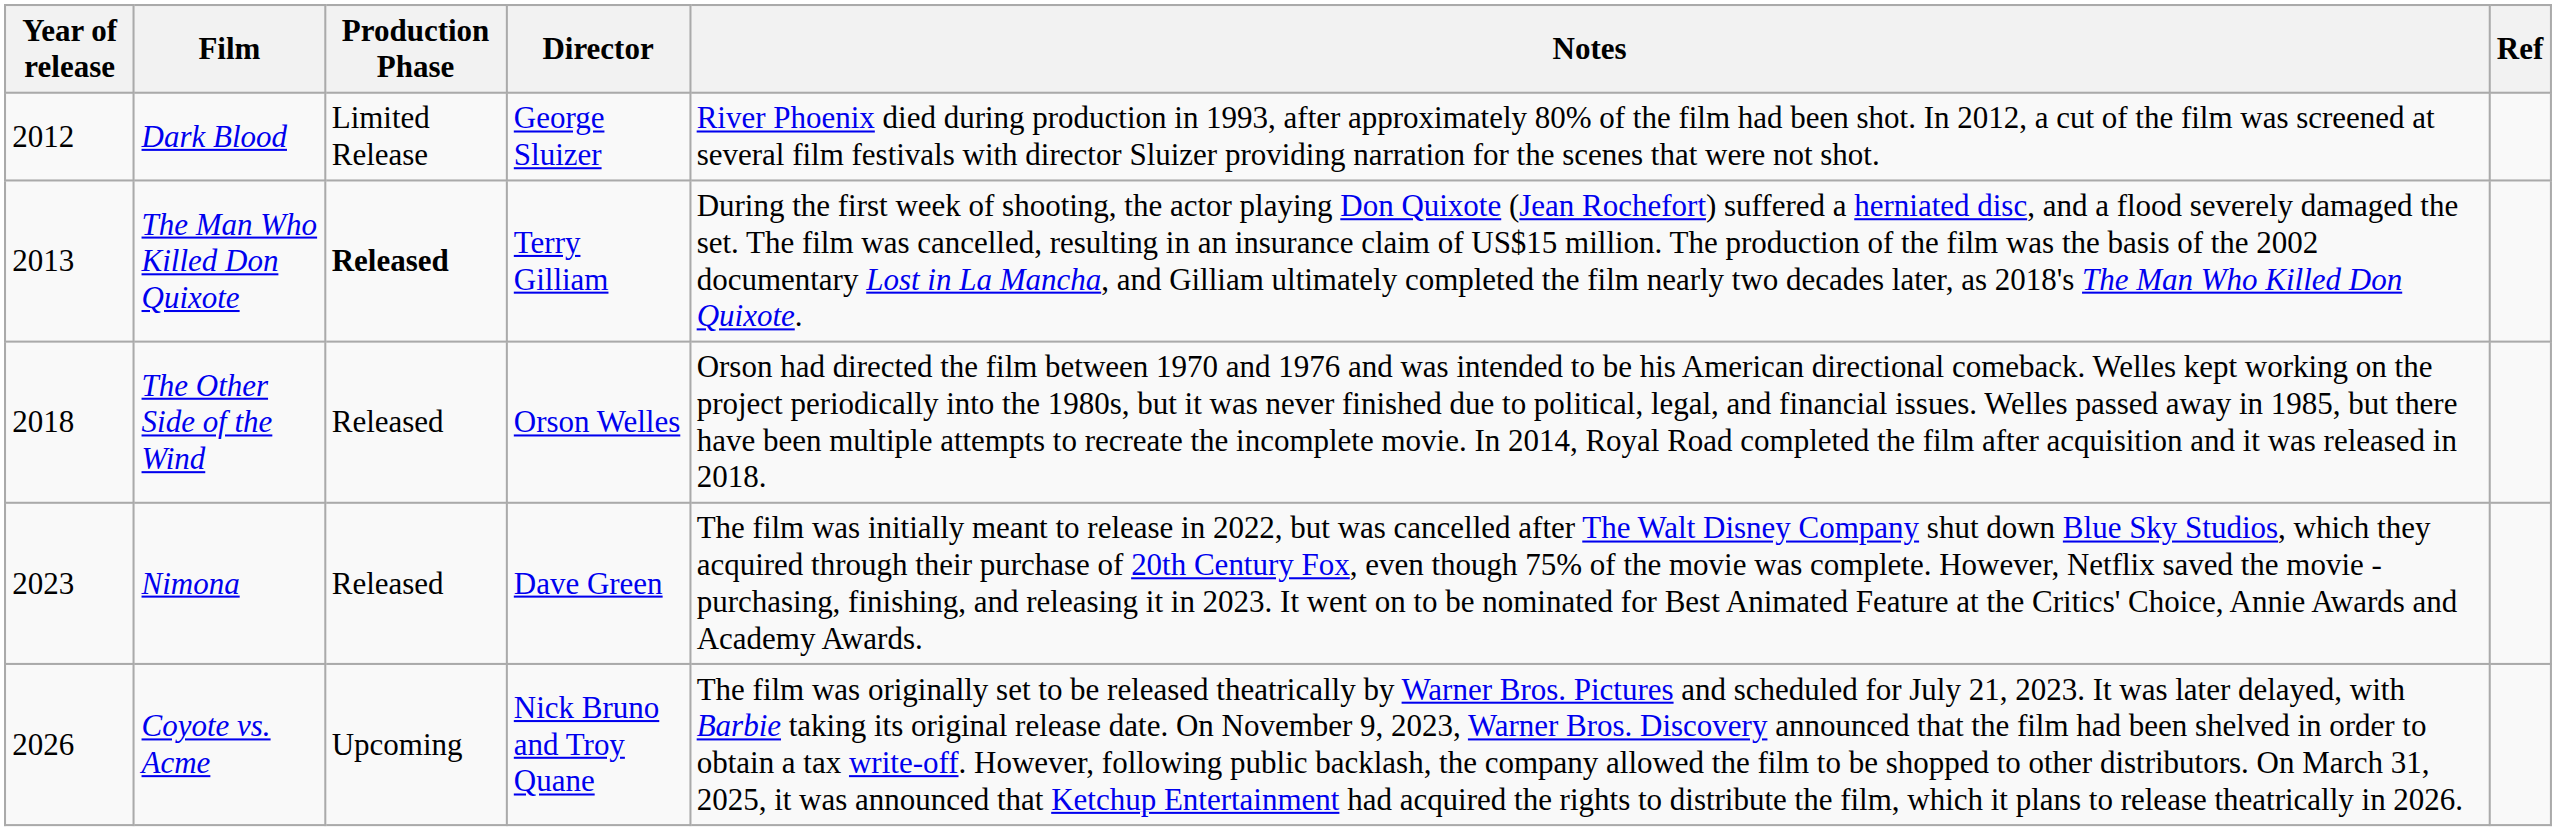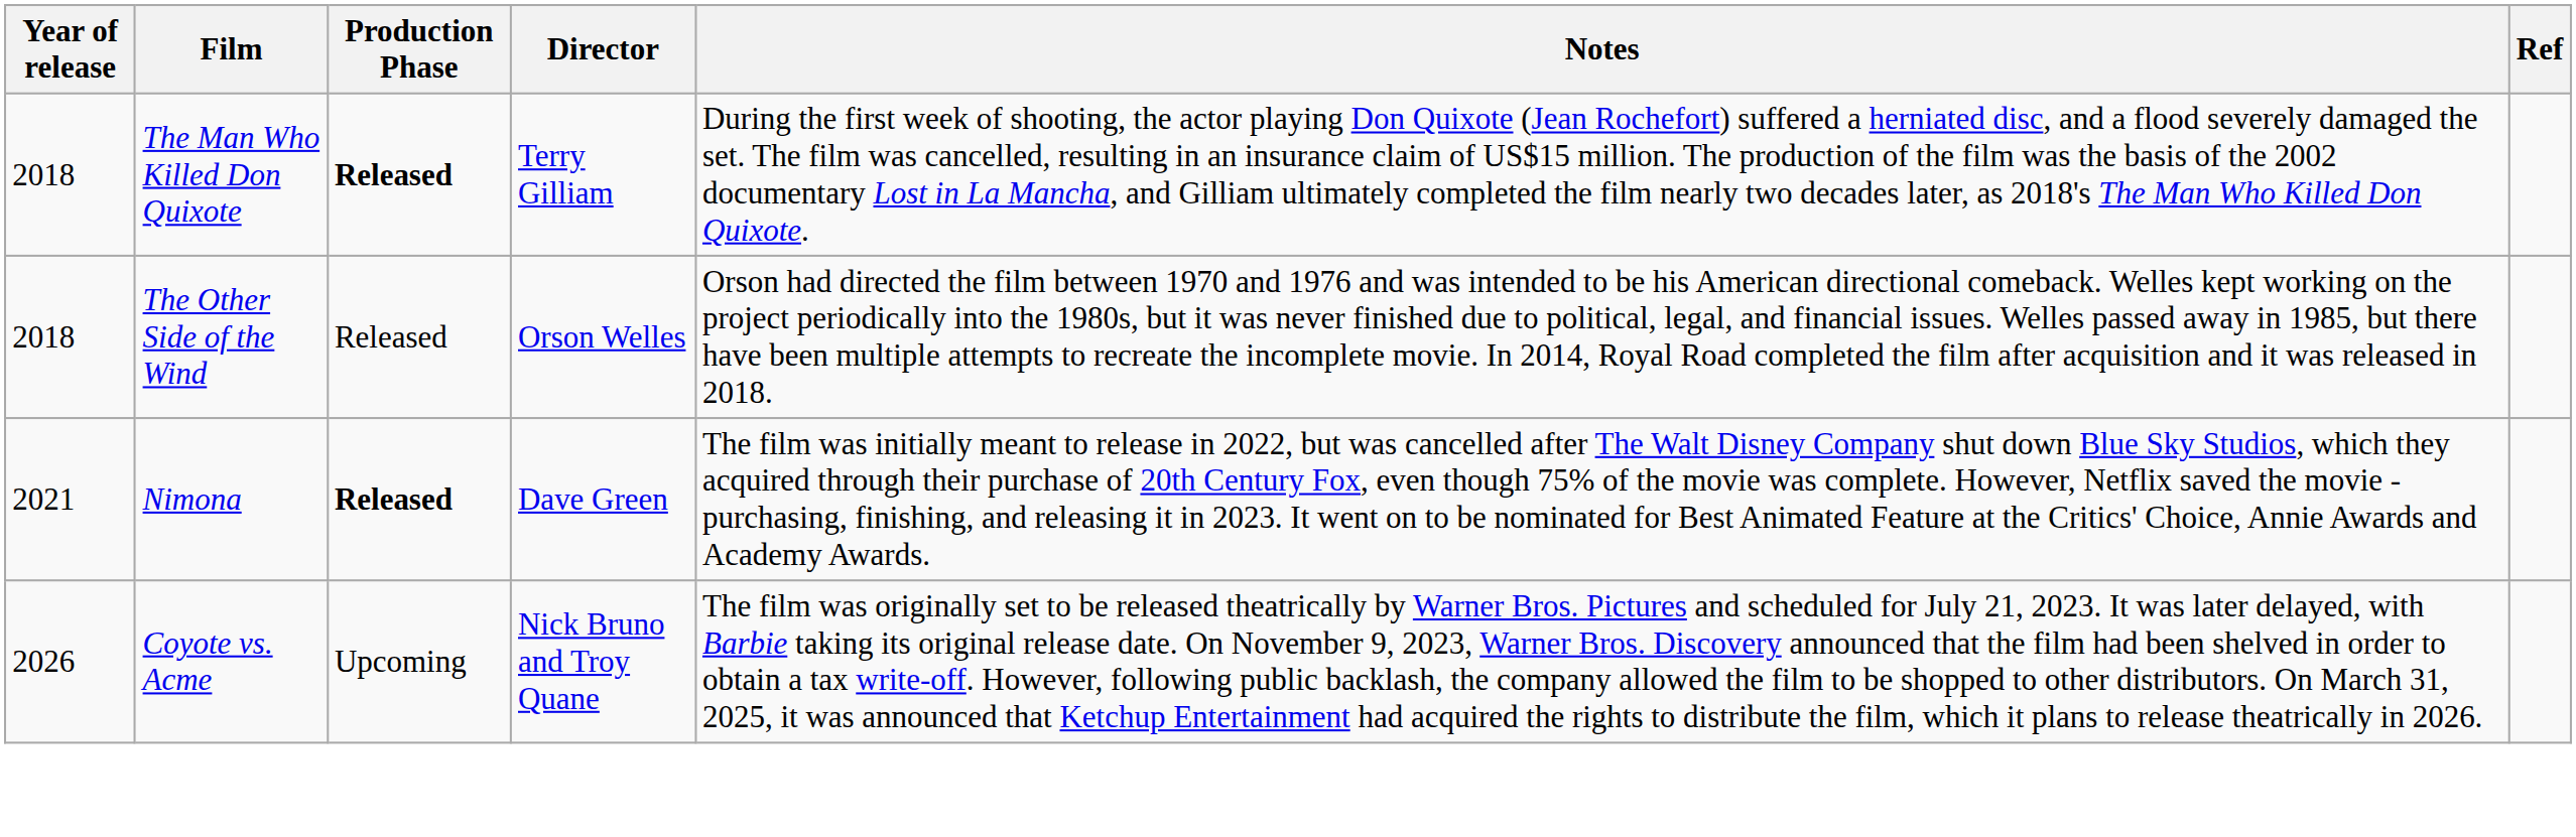- row: 2012 | Dark Blood | Limited Release | George Sluizer | River Phoenix died during production in 1993, after approximately 80% of the film had been shot. In 2012, a cut of the film was screened at several film festivals with director Sluizer providing narration for the scenes that were not shot.
The Man Who Killed Don Quixote | Year of release: 2013 -> 2018
Nimona | Year of release: 2023 -> 2021
Nimona | Production Phase: normal -> bold
